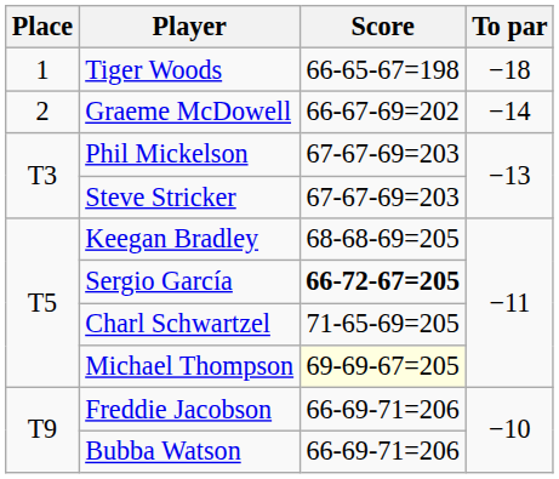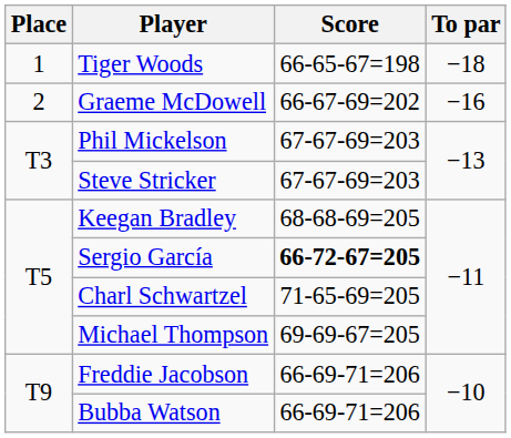Graeme McDowell | To par: −14 -> −16
Michael Thompson | Score: lightyellow background -> no background
